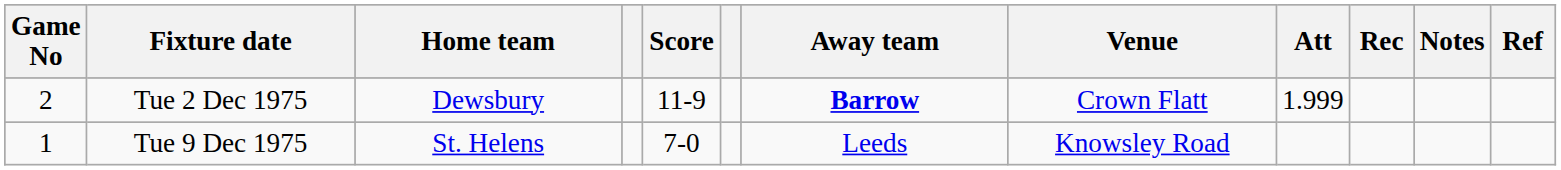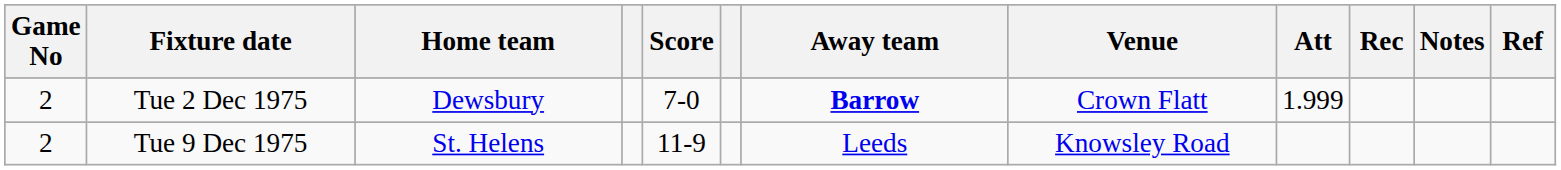Tue 2 Dec 1975 | Score: 11-9 -> 7-0
Tue 9 Dec 1975 | Game No: 1 -> 2
Tue 9 Dec 1975 | Score: 7-0 -> 11-9
